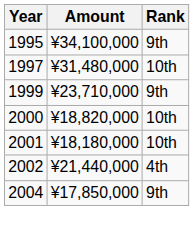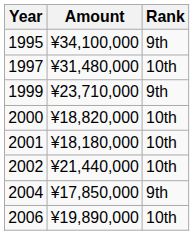2002 | Rank: 4th -> 10th
+ row: 2006 | ¥19,890,000 | 10th
